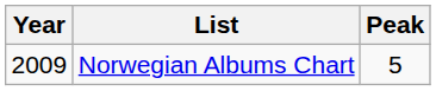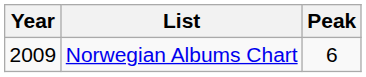Norwegian Albums Chart | Peak: 5 -> 6
